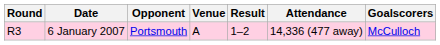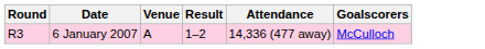- column: Opponent | Portsmouth
